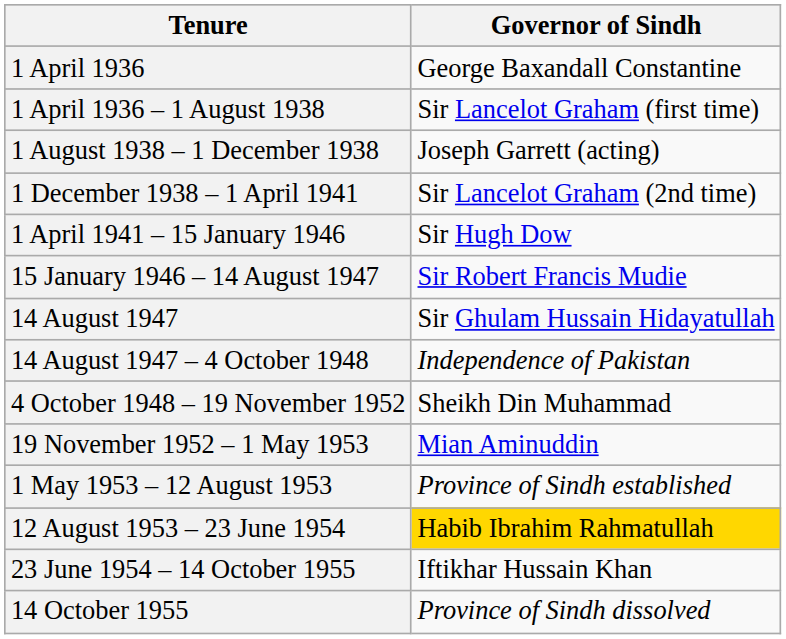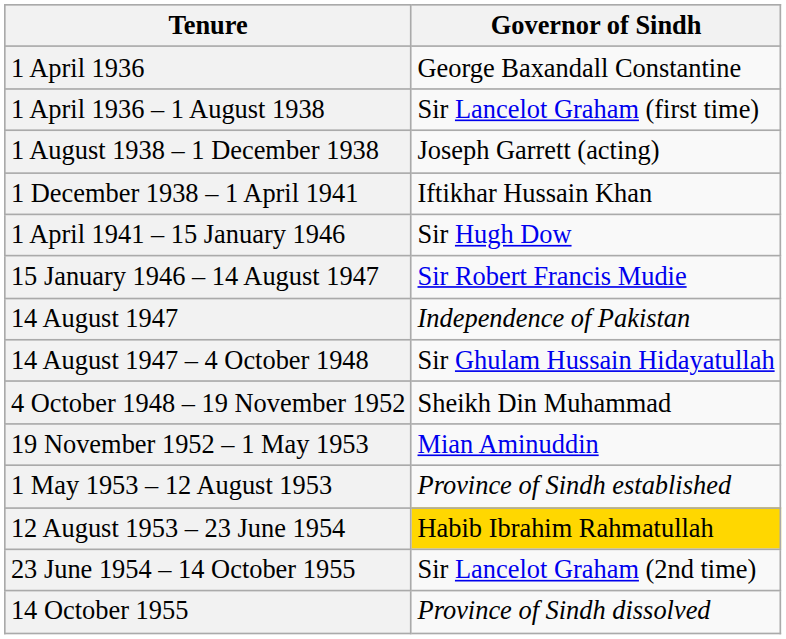1 December 1938 – 1 April 1941 | Governor of Sindh: Sir Lancelot Graham (2nd time) -> Iftikhar Hussain Khan
14 August 1947 | Governor of Sindh: Sir Ghulam Hussain Hidayatullah -> Independence of Pakistan
14 August 1947 – 4 October 1948 | Governor of Sindh: Independence of Pakistan -> Sir Ghulam Hussain Hidayatullah
23 June 1954 – 14 October 1955 | Governor of Sindh: Iftikhar Hussain Khan -> Sir Lancelot Graham (2nd time)
